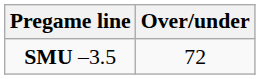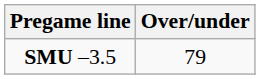SMU –3.5 | Over/under: 72 -> 79
